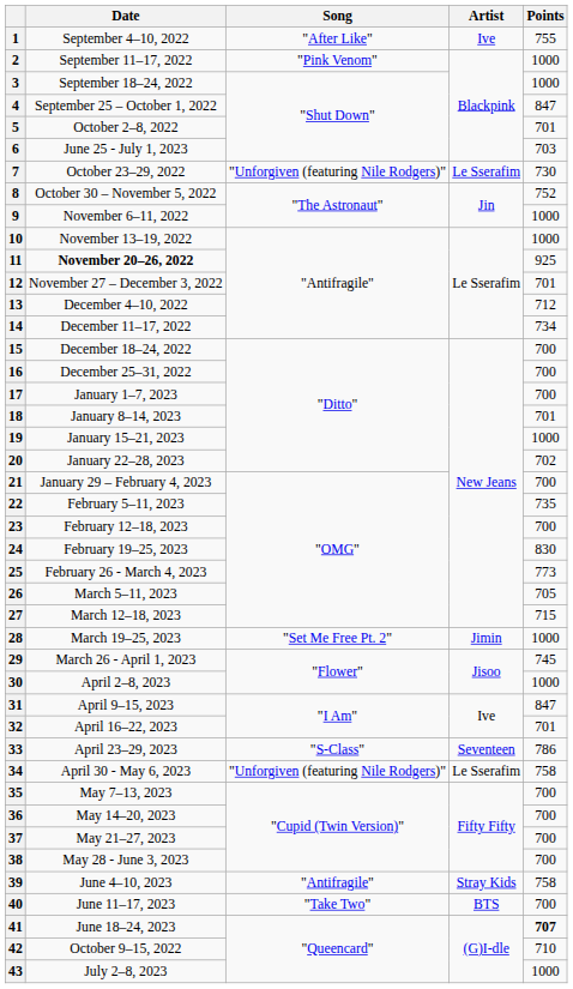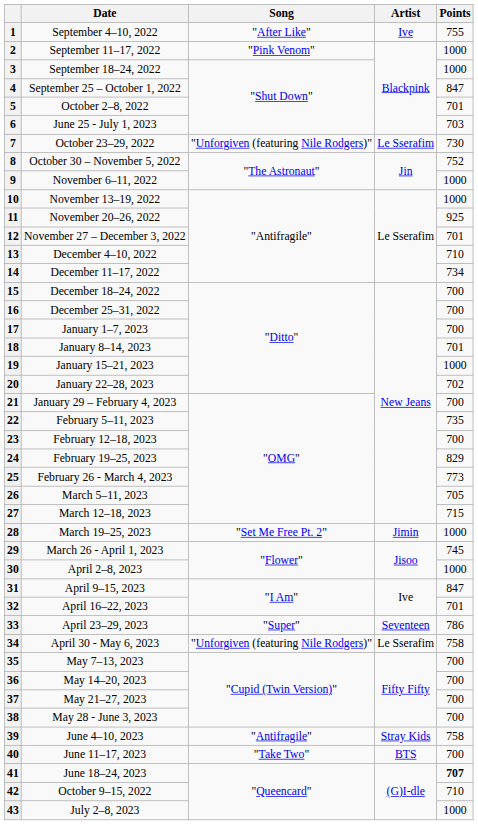11 | Date: bold -> normal
13 | Points: 712 -> 710
24 | Points: 830 -> 829
33 | Song: "S-Class" -> "Super"
